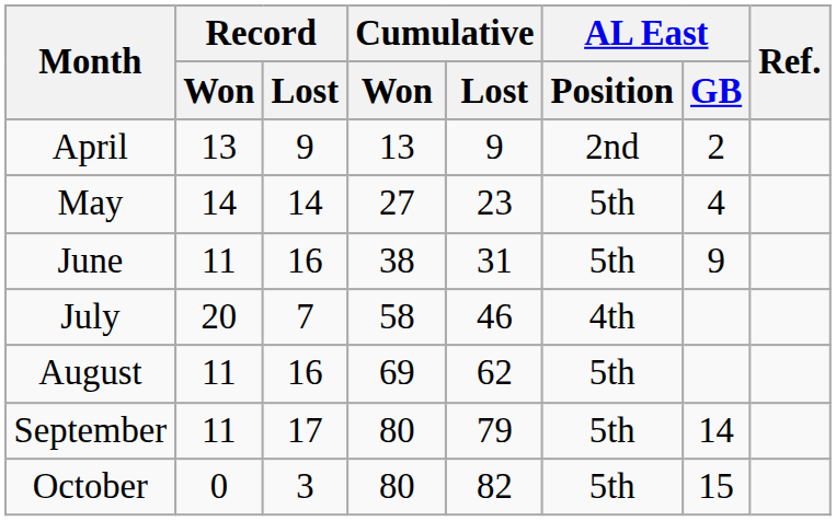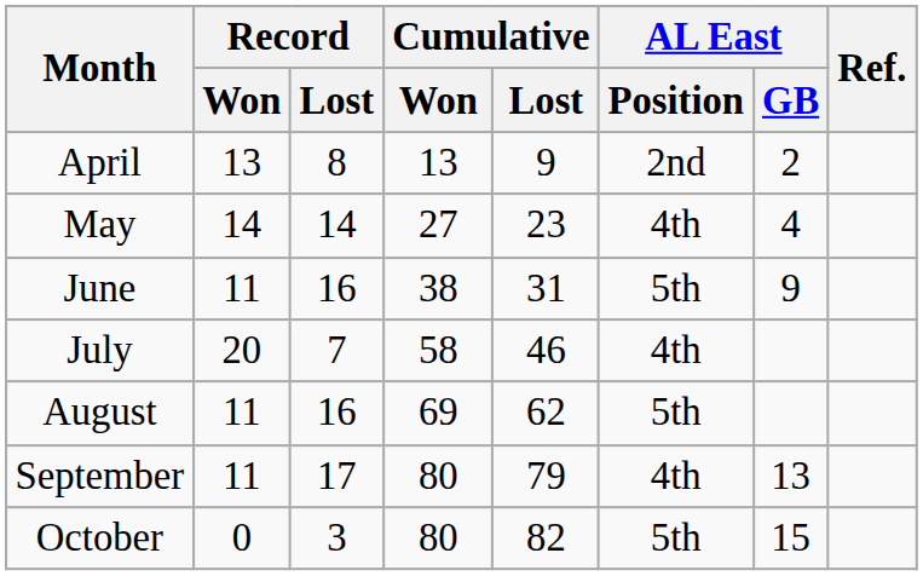April | Record / Lost: 9 -> 8
May | AL East / Position: 5th -> 4th
September | AL East / Position: 5th -> 4th
September | AL East / GB: 14 -> 13
